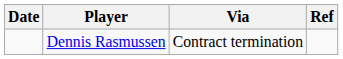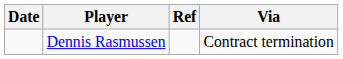columns swapped: Via <-> Ref
